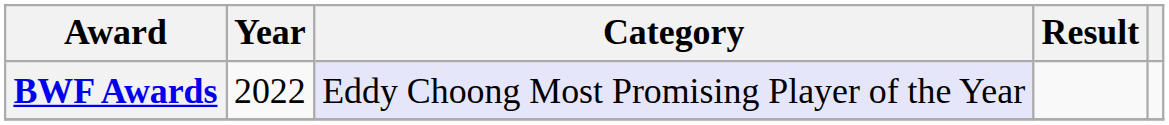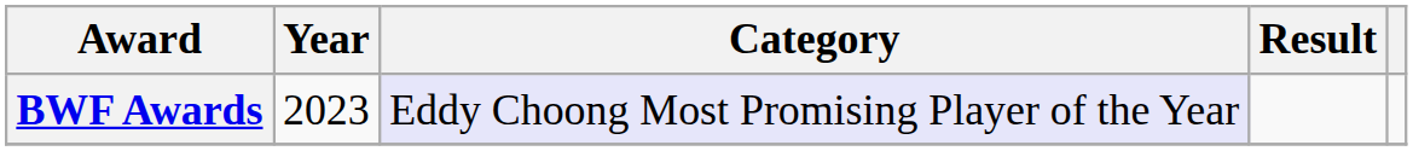BWF Awards | Year: 2022 -> 2023
